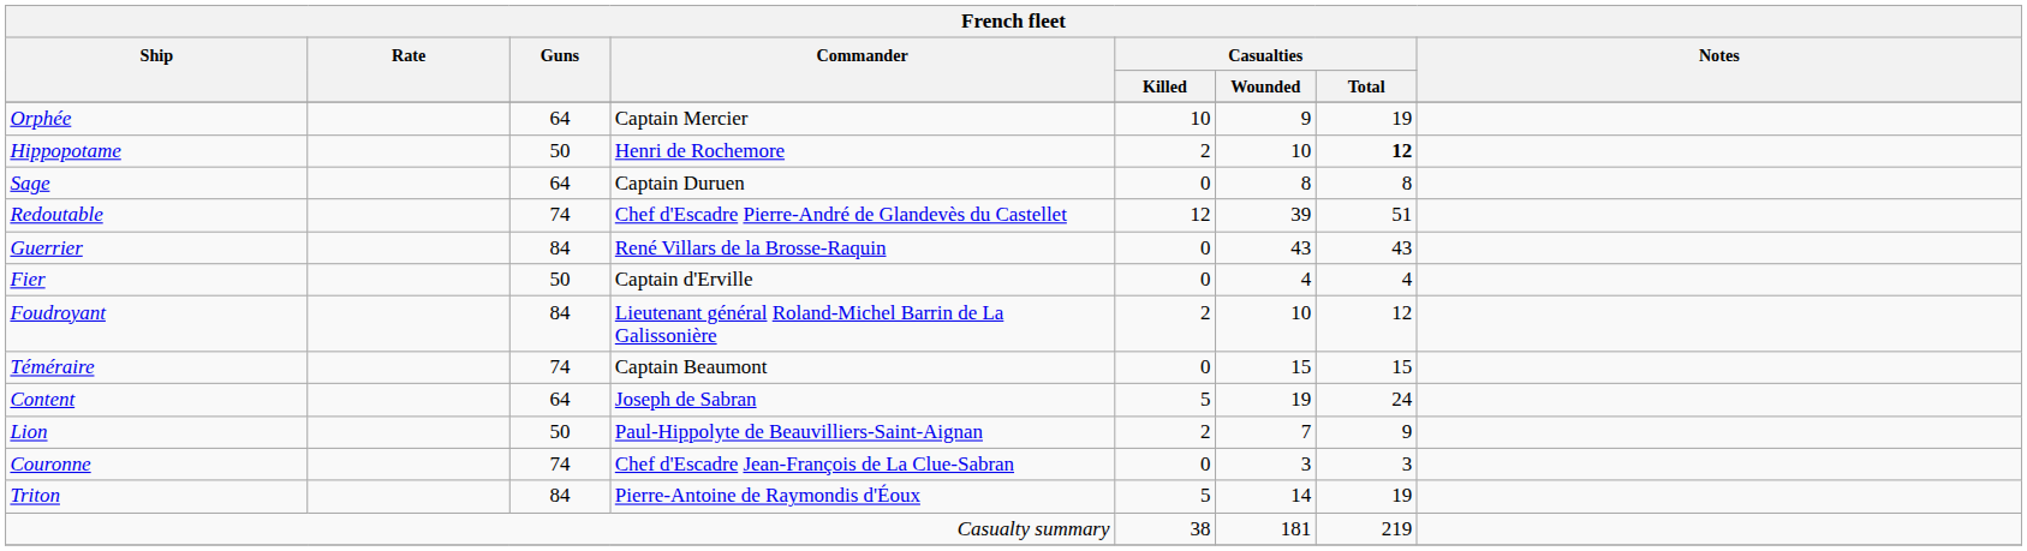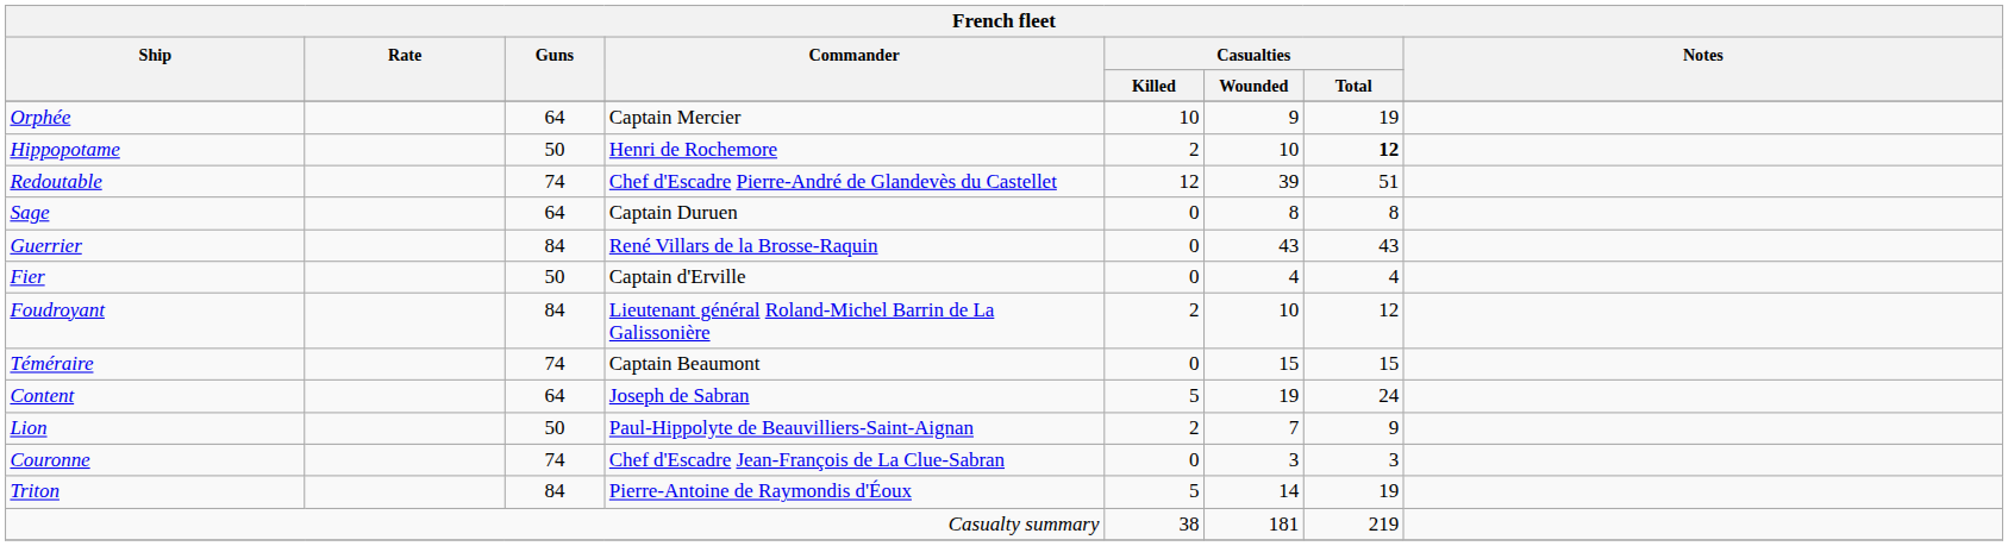rows swapped: Redoutable <-> Sage
